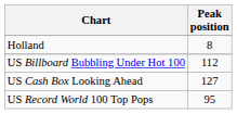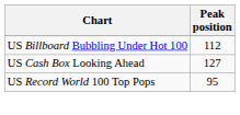- row: Holland | 8
